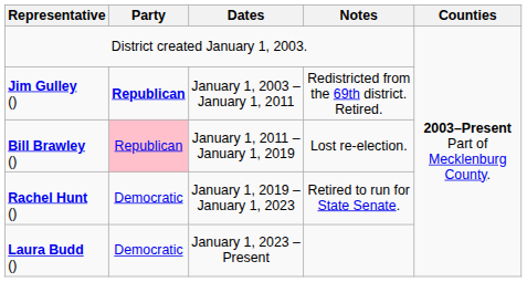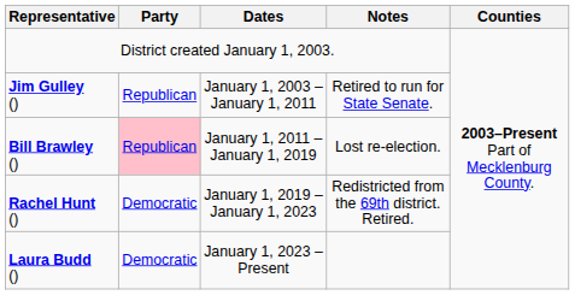Jim Gulley () | Party: bold -> normal
Jim Gulley () | Notes: Redistricted from the 69th district. Retired. -> Retired to run for State Senate.
Rachel Hunt () | Notes: Retired to run for State Senate. -> Redistricted from the 69th district. Retired.
